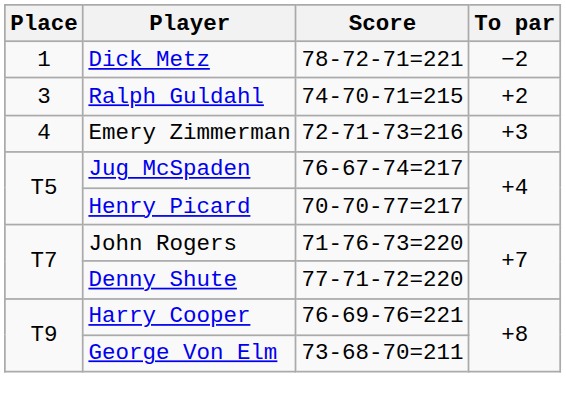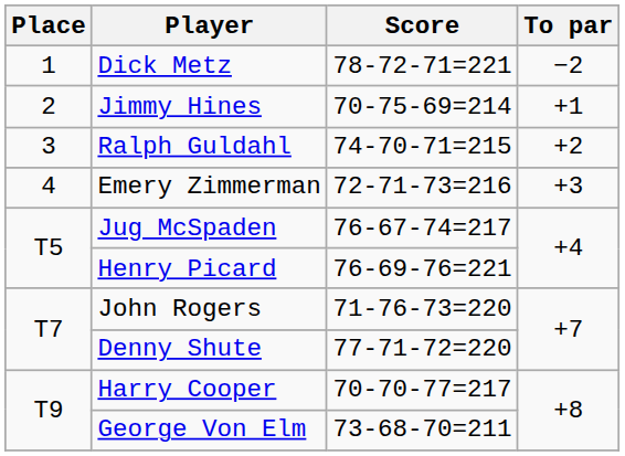+ row: 2 | Jimmy Hines | 70-75-69=214 | +1
Henry Picard | Score: 70-70-77=217 -> 76-69-76=221
Harry Cooper | Score: 76-69-76=221 -> 70-70-77=217
